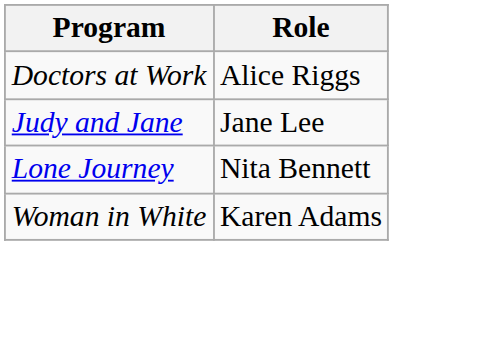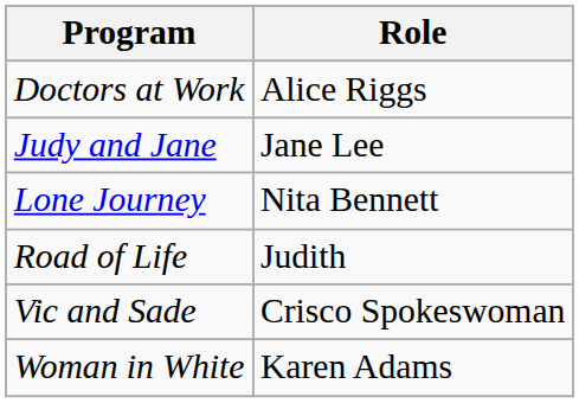+ row: Road of Life | Judith
+ row: Vic and Sade | Crisco Spokeswoman
